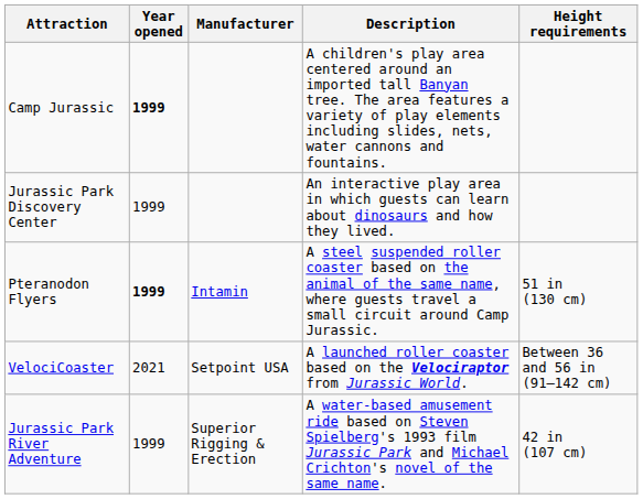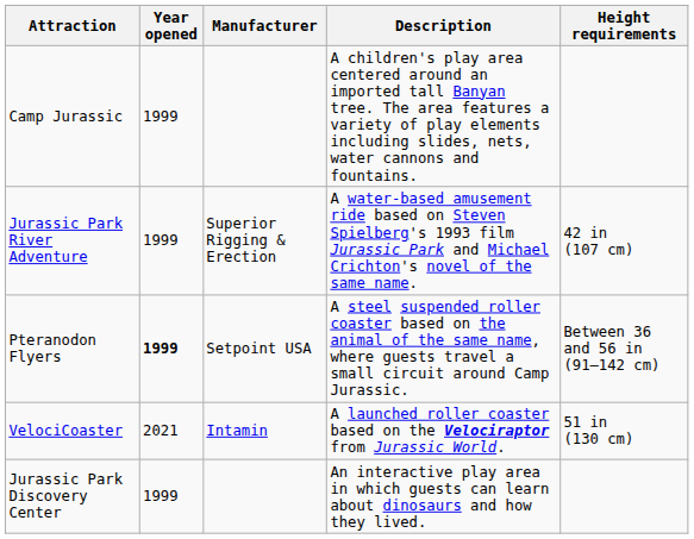Camp Jurassic | Year opened: bold -> normal
rows swapped: Jurassic Park River Adventure <-> Jurassic Park Discovery Center
Pteranodon Flyers | Manufacturer: Intamin -> Setpoint USA
Pteranodon Flyers | Height requirements: 51 in (130 cm) -> Between 36 and 56 in (91–142 cm)
VelociCoaster | Manufacturer: Setpoint USA -> Intamin
VelociCoaster | Height requirements: Between 36 and 56 in (91–142 cm) -> 51 in (130 cm)
